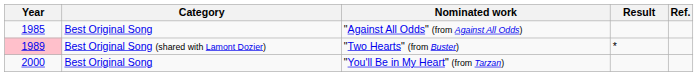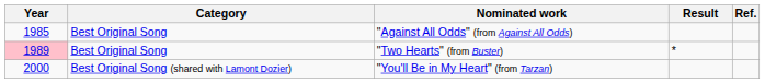"Two Hearts" (from Buster) | Category: Best Original Song (shared with Lamont Dozier) -> Best Original Song
"You'll Be in My Heart" (from Tarzan) | Category: Best Original Song -> Best Original Song (shared with Lamont Dozier)
